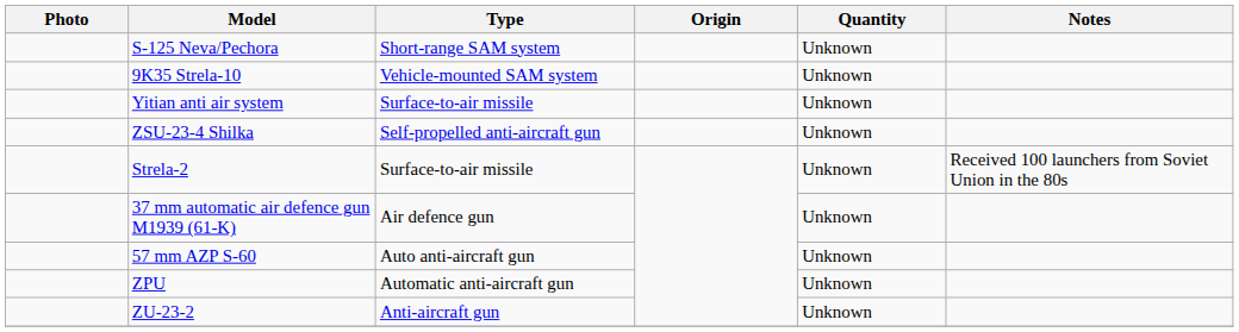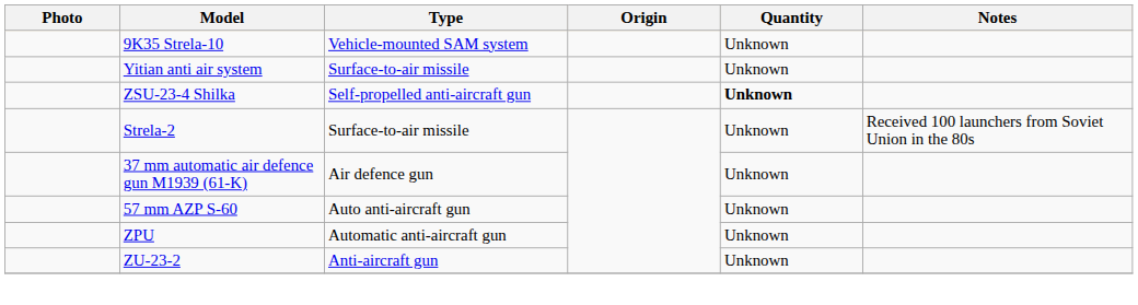- row: S-125 Neva/Pechora | Short-range SAM system | Unknown
ZSU-23-4 Shilka | Quantity: normal -> bold
